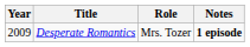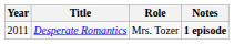Desperate Romantics | Year: 2009 -> 2011
